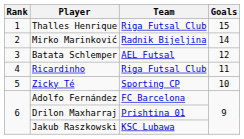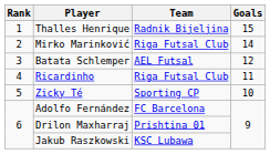Thalles Henrique | Team: Riga Futsal Club -> Radnik Bijeljina
Mirko Marinković | Team: Radnik Bijeljina -> Riga Futsal Club
